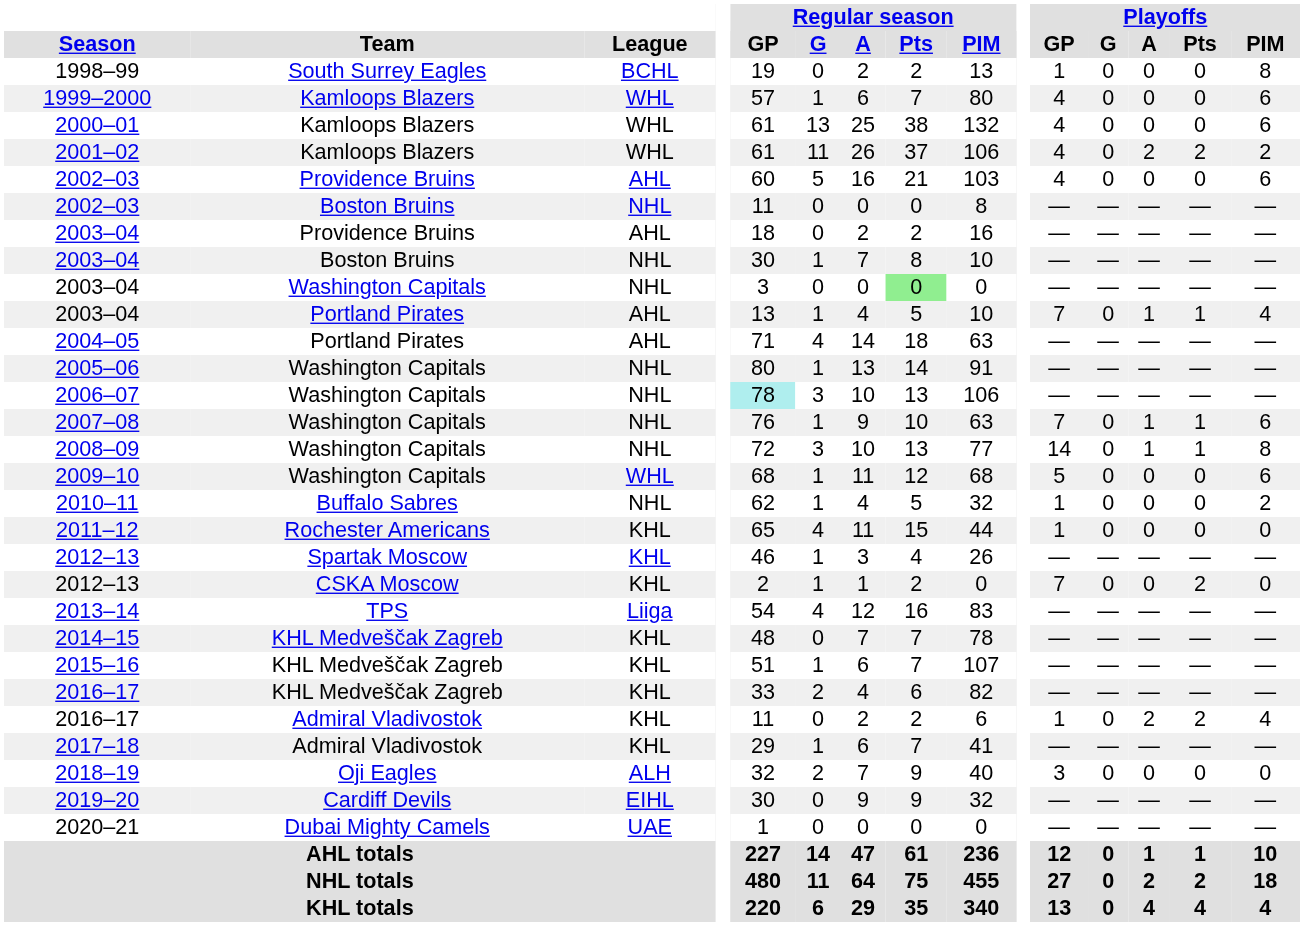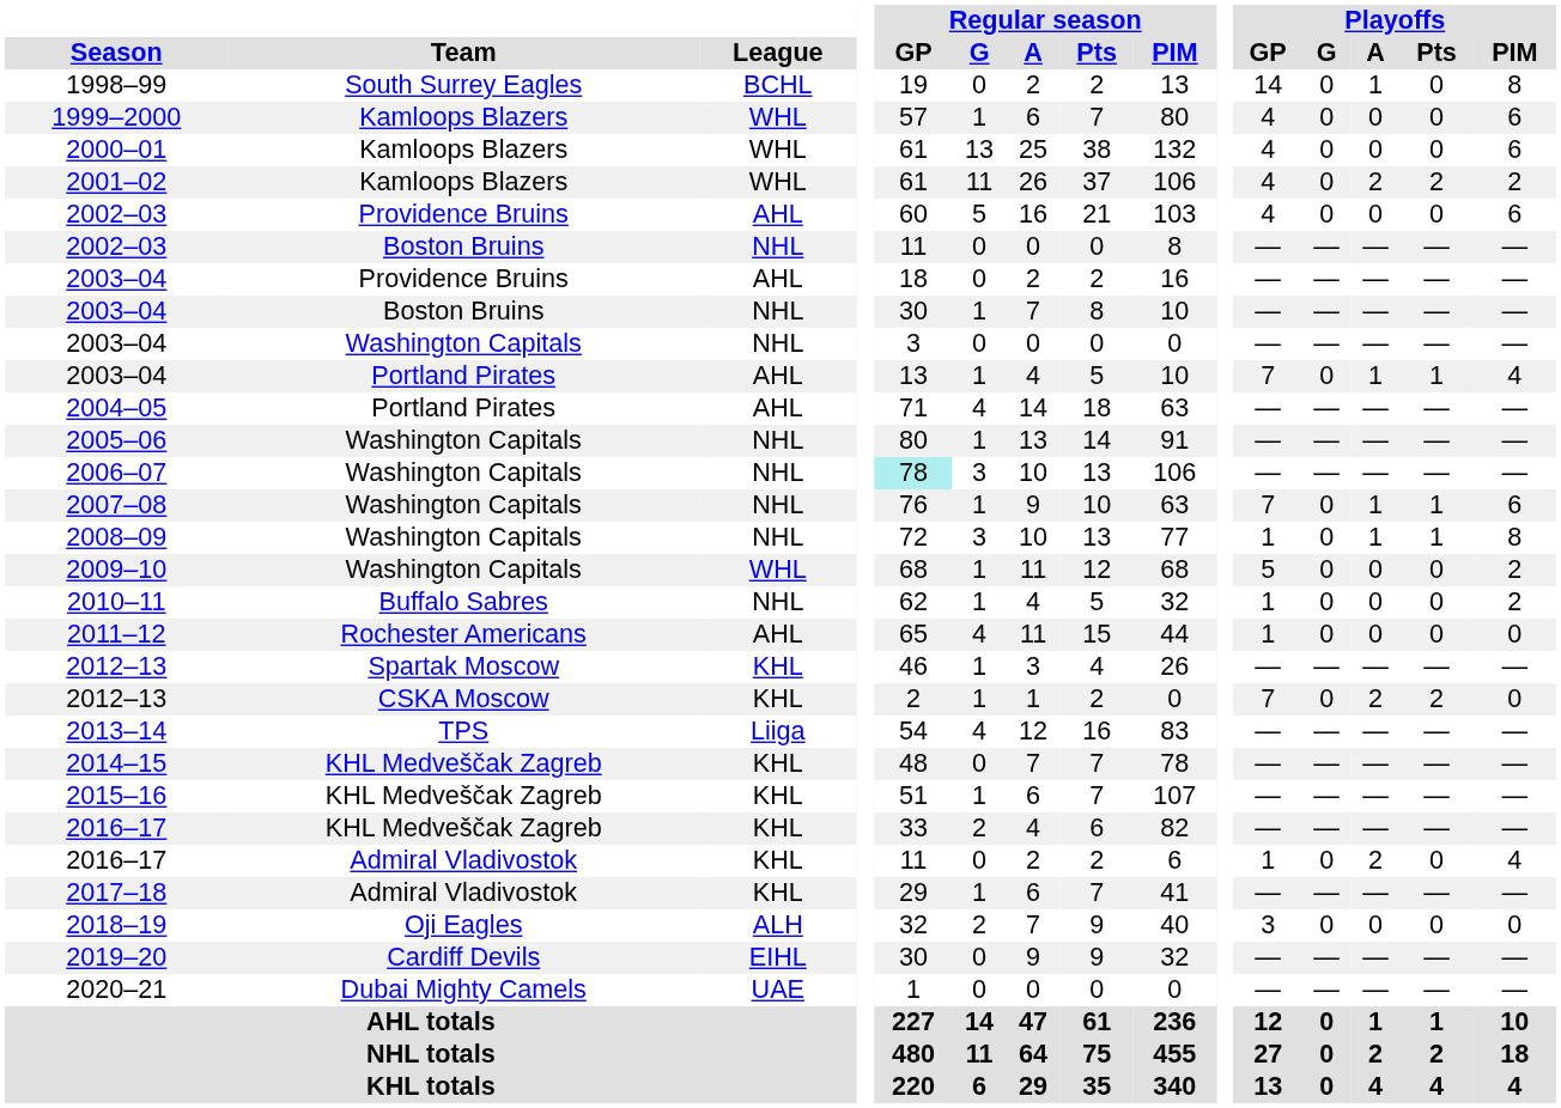1998–99 | Playoffs / GP: 1 -> 14
1998–99 | Playoffs / A: 0 -> 1
2003–04 / Washington Capitals | Regular season / Pts: lightgreen background -> no background
2008–09 | Playoffs / GP: 14 -> 1
2009–10 | Playoffs / PIM: 6 -> 2
2011–12 | League: KHL -> AHL
2012–13 / CSKA Moscow | Playoffs / A: 0 -> 2
2016–17 / Admiral Vladivostok | Playoffs / Pts: 2 -> 0
